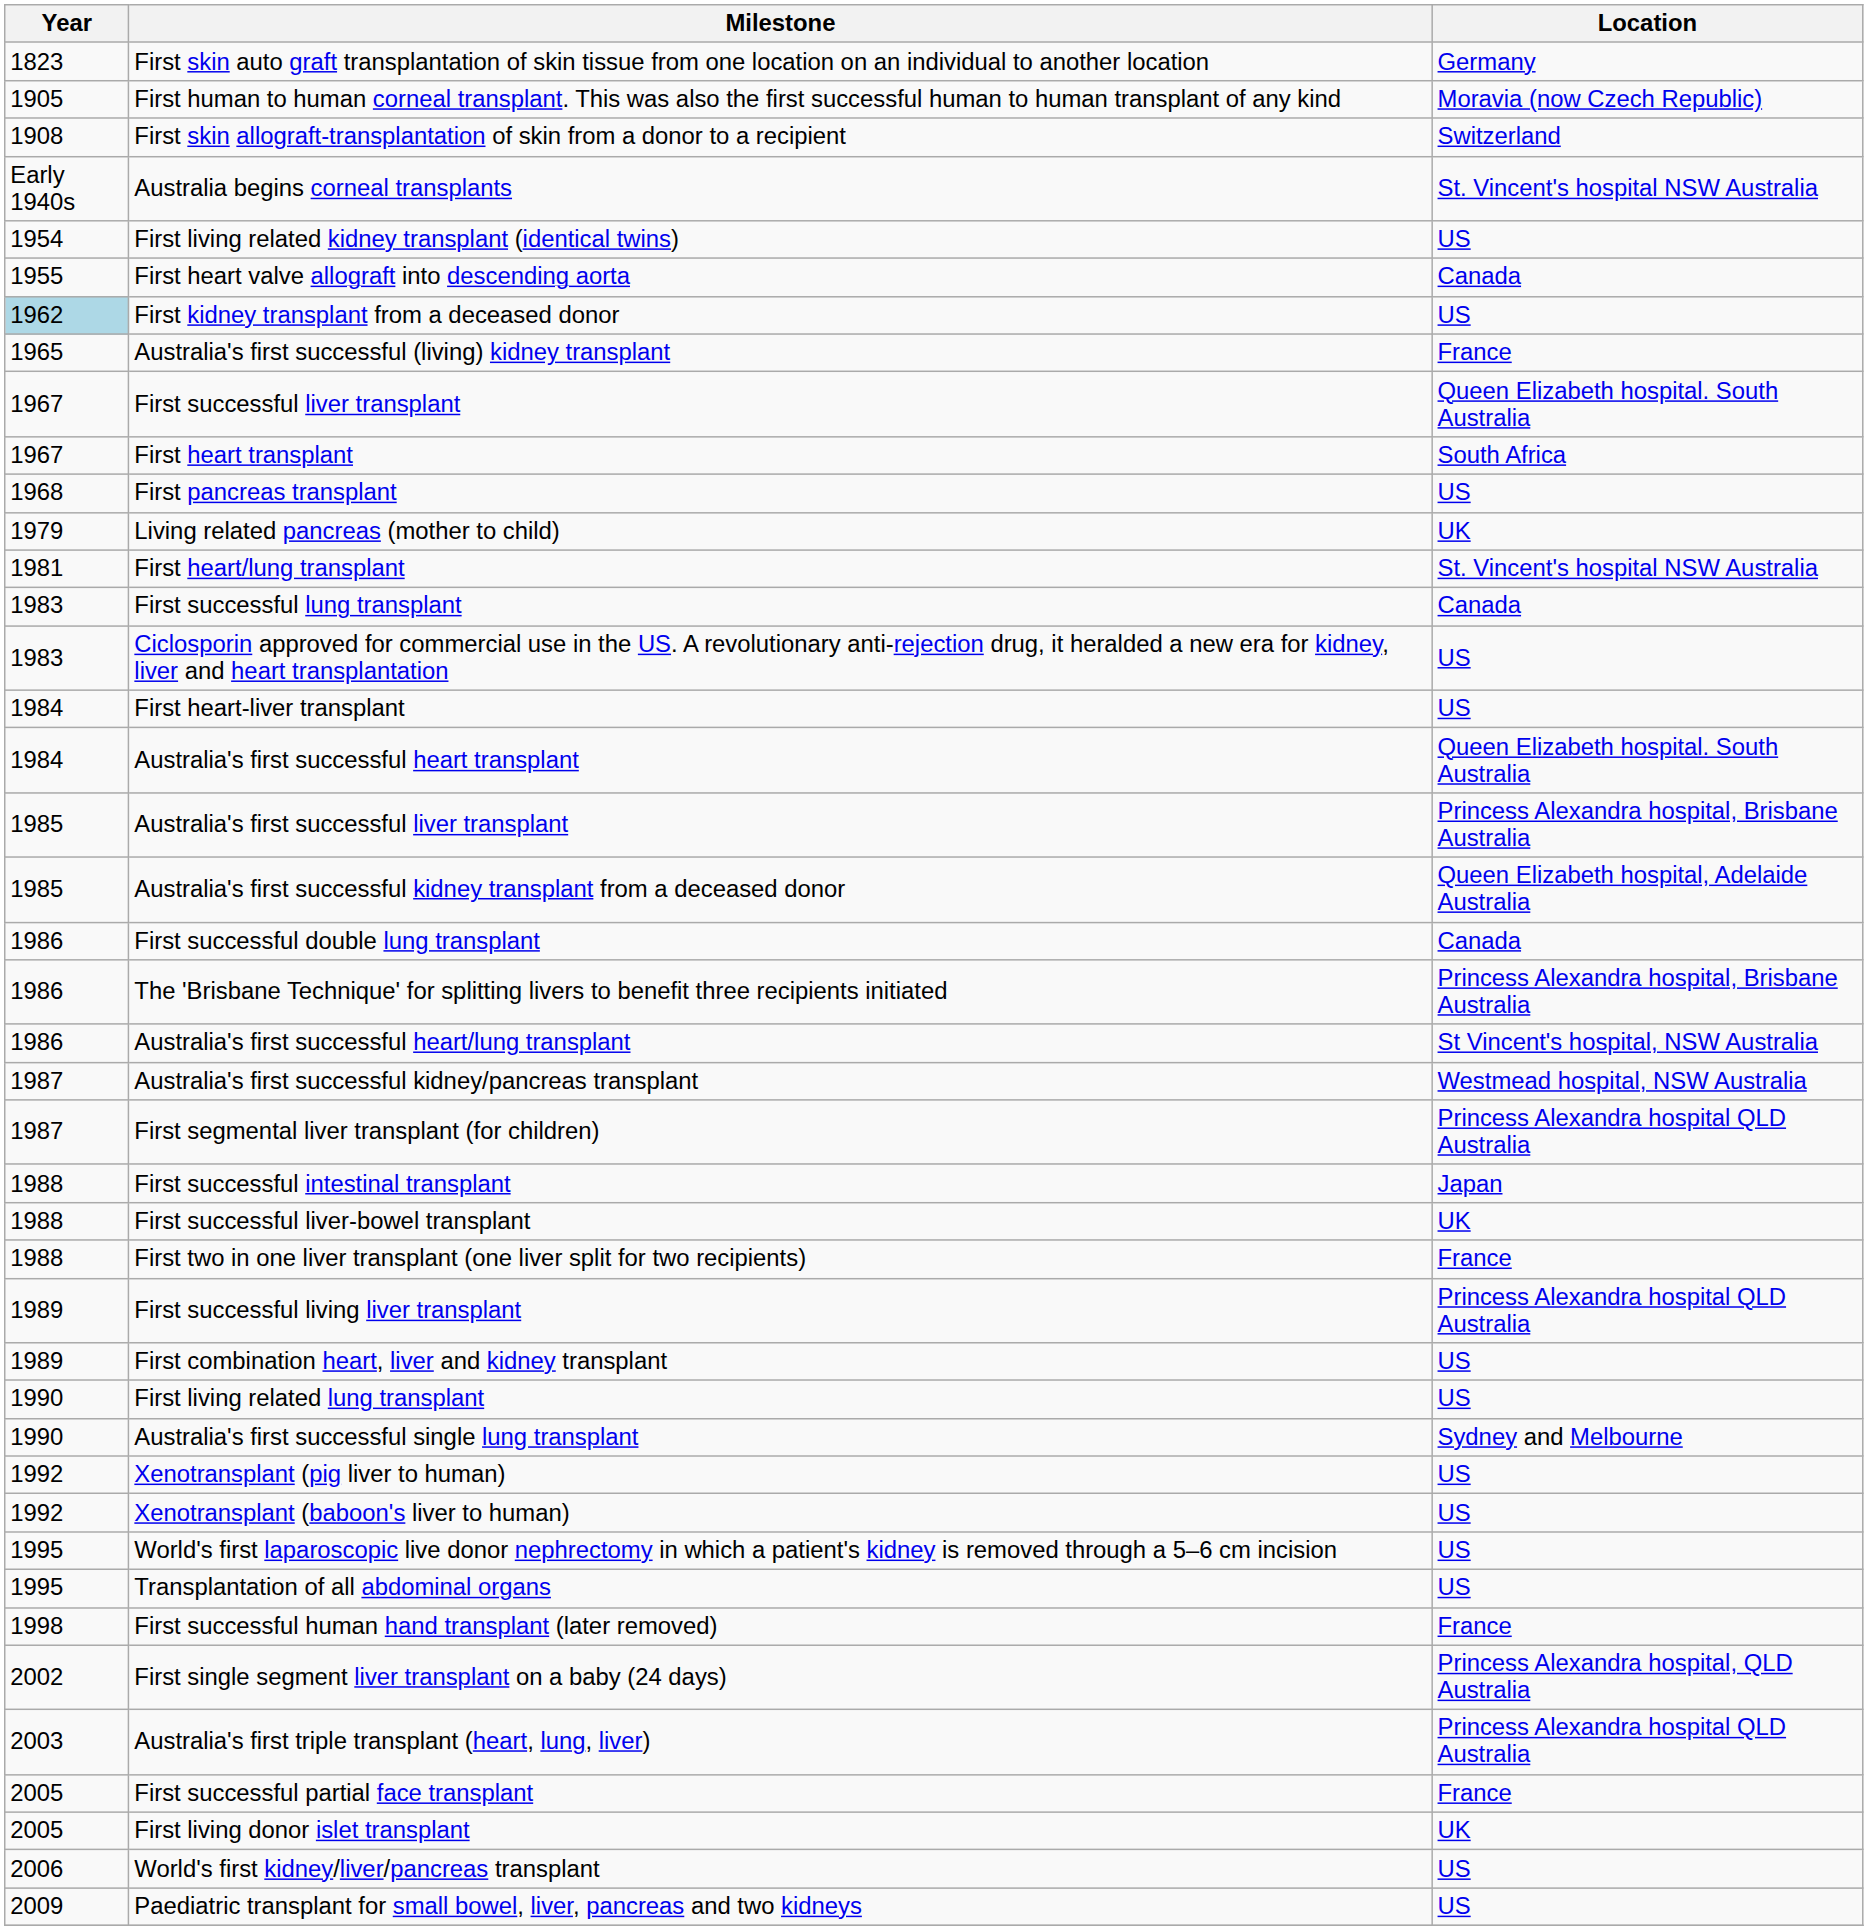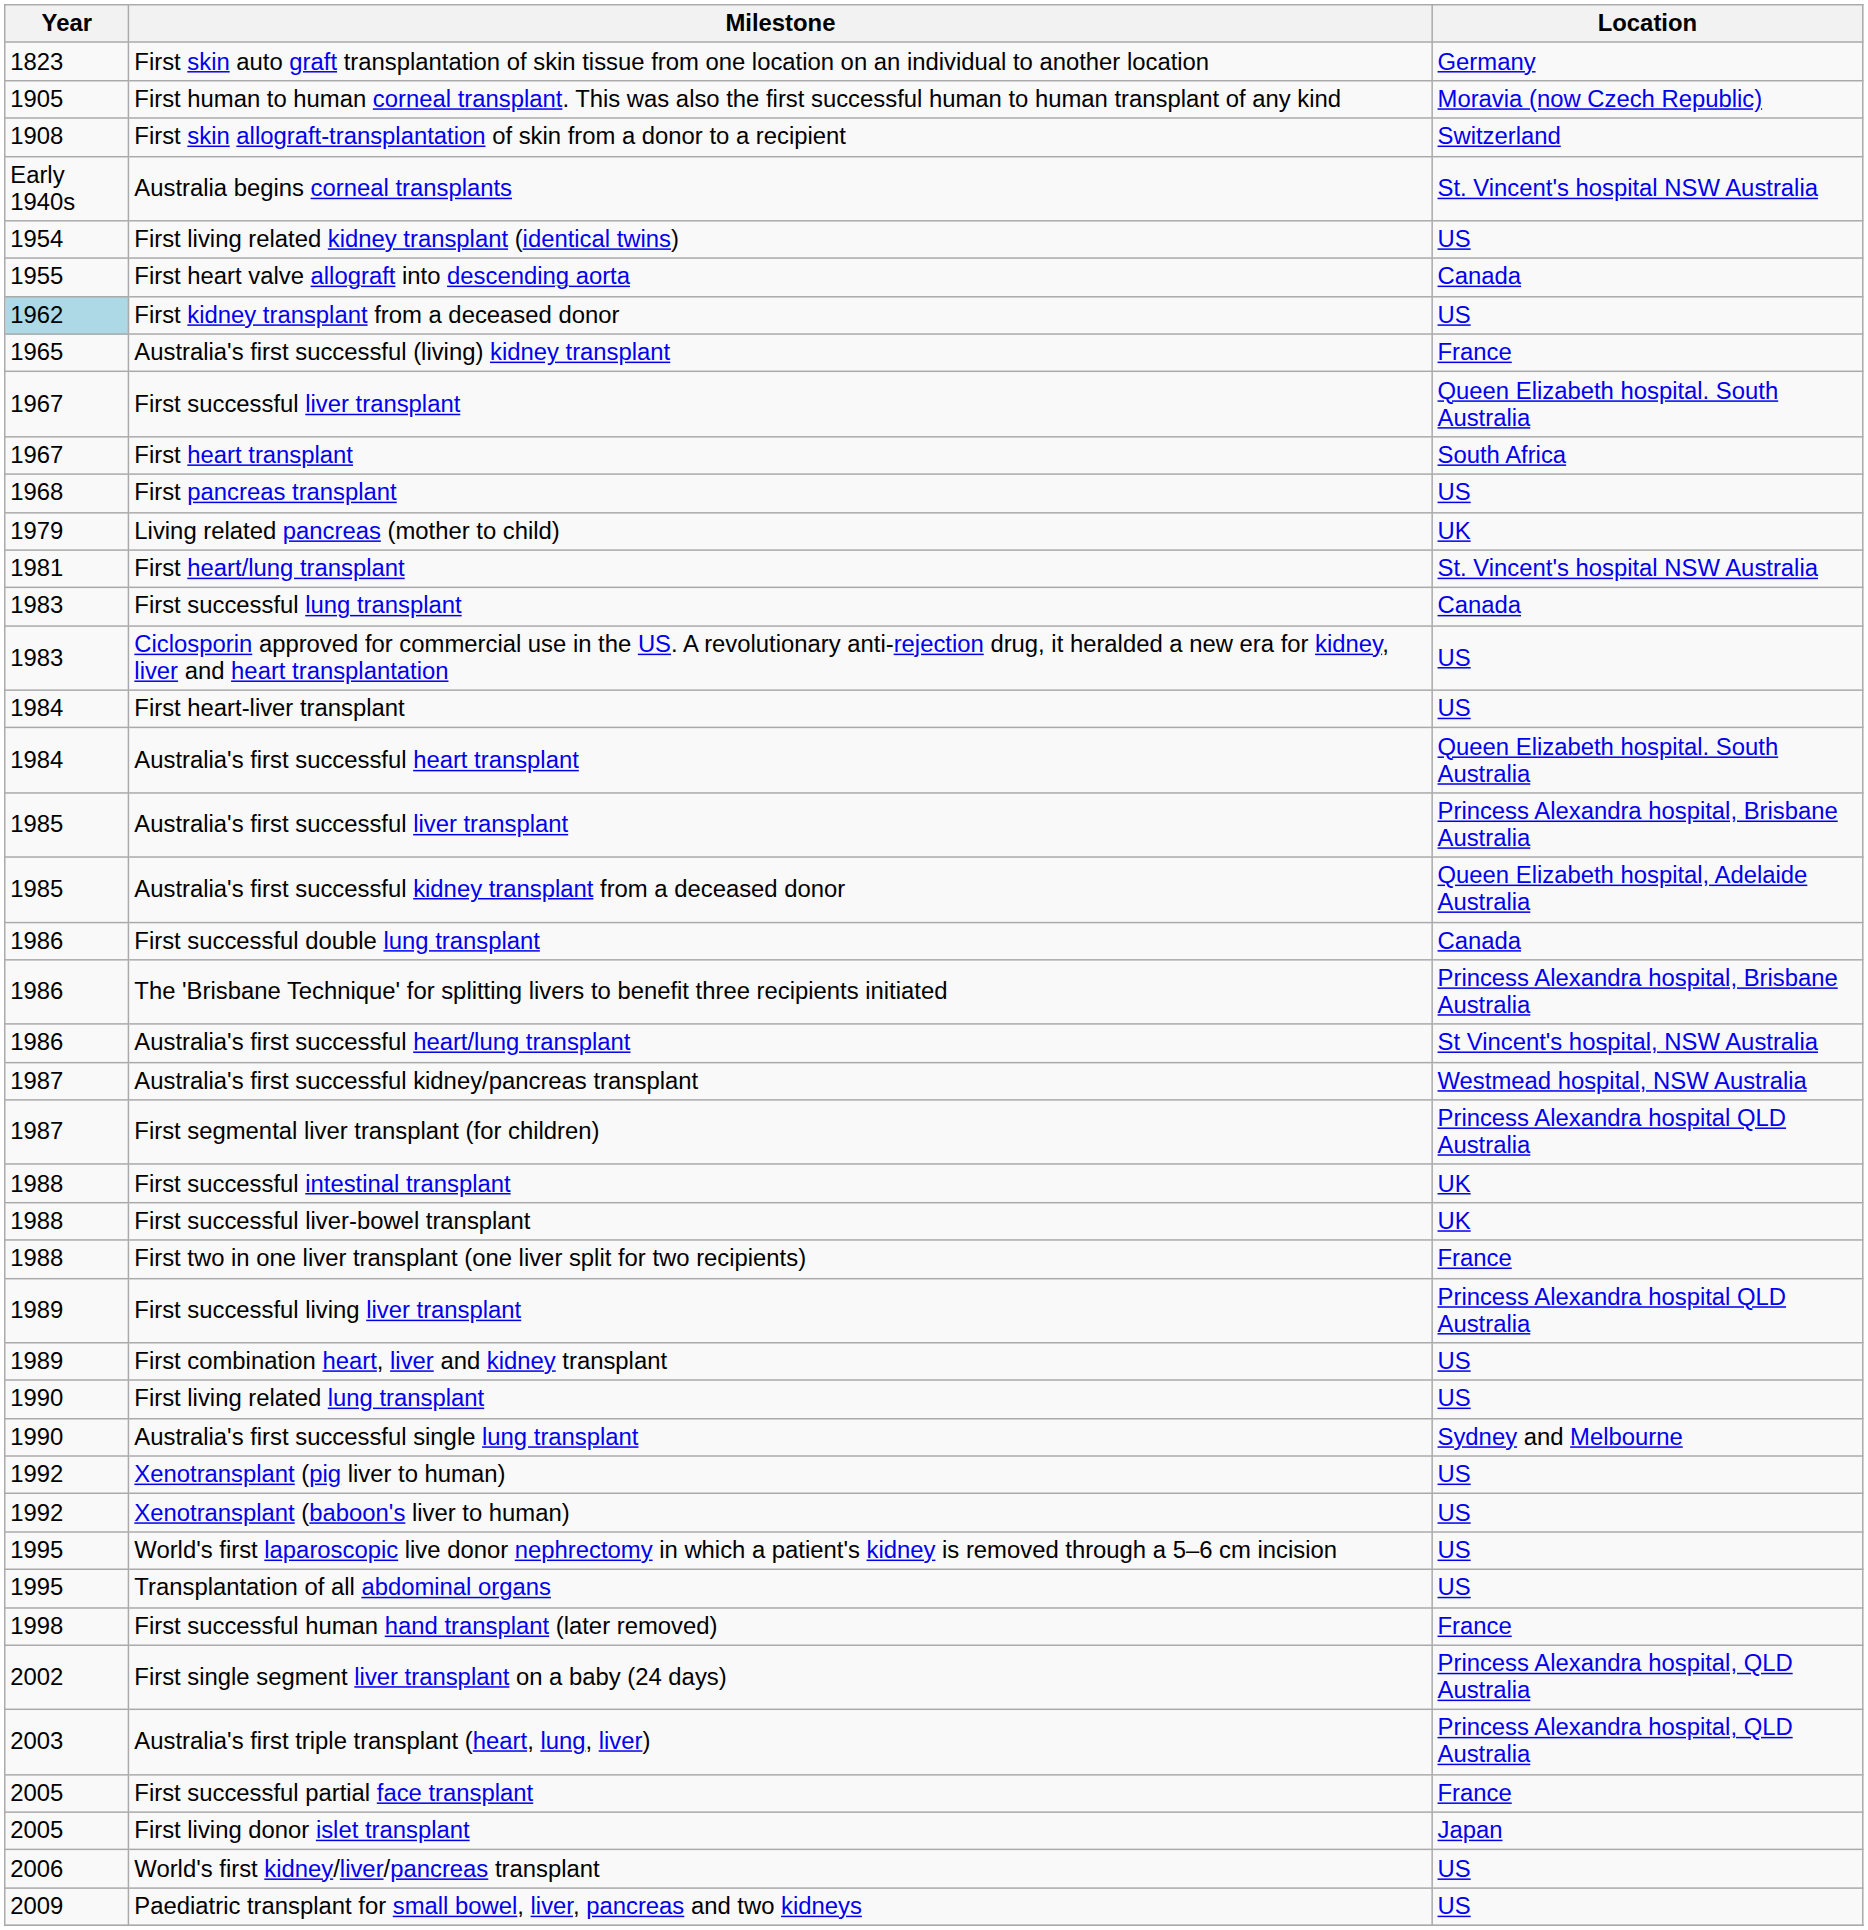First successful intestinal transplant | Location: Japan -> UK
Australia's first triple transplant (heart, lung, liver) | Location: Princess Alexandra hospital QLD Australia -> Princess Alexandra hospital, QLD Australia
First living donor islet transplant | Location: UK -> Japan
